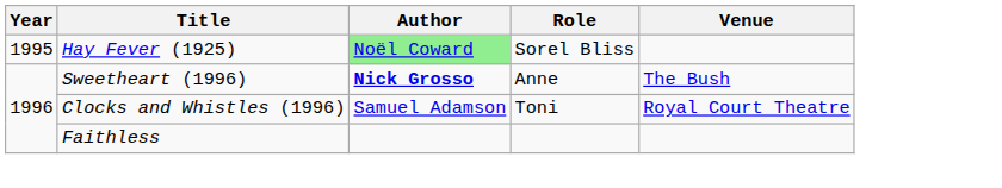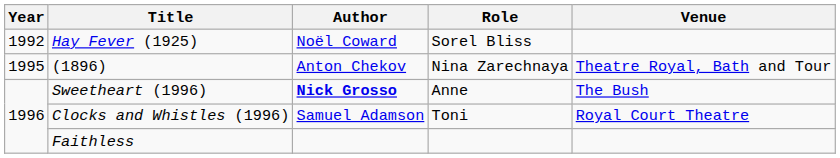Hay Fever (1925) | Year: 1995 -> 1992
Hay Fever (1925) | Author: lightgreen background -> no background
+ row: 1995 | (1896) | Anton Chekov | Nina Zarechnaya | Theatre Royal, Bath and Tour
